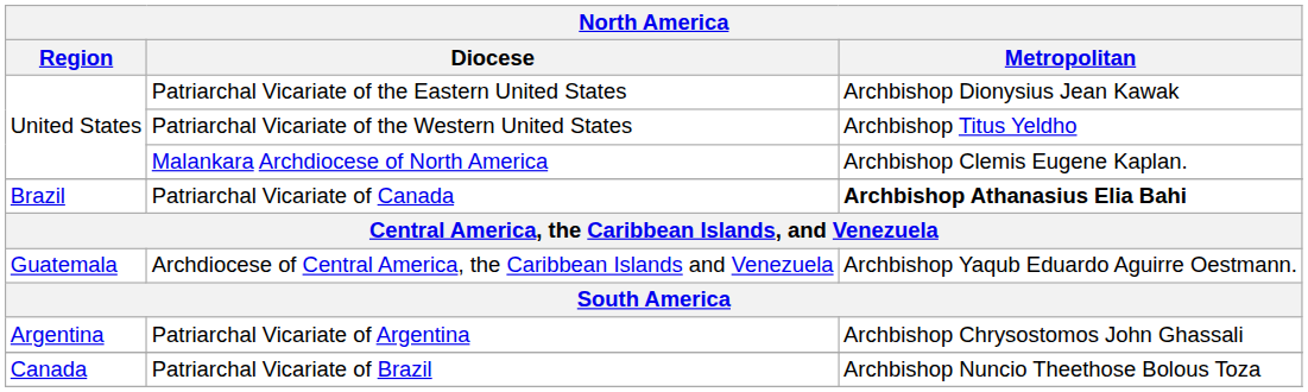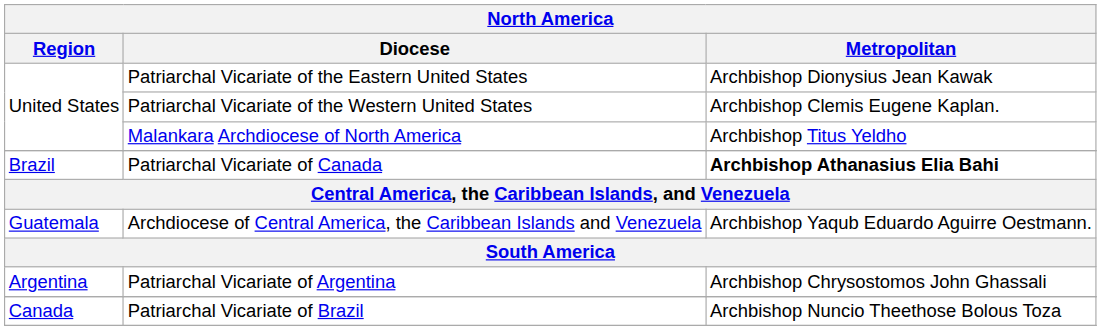Patriarchal Vicariate of the Western United States | Metropolitan: Archbishop Titus Yeldho -> Archbishop Clemis Eugene Kaplan.
Malankara Archdiocese of North America | Metropolitan: Archbishop Clemis Eugene Kaplan. -> Archbishop Titus Yeldho
